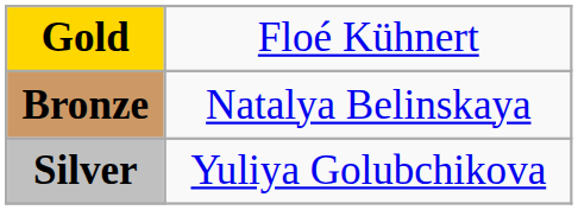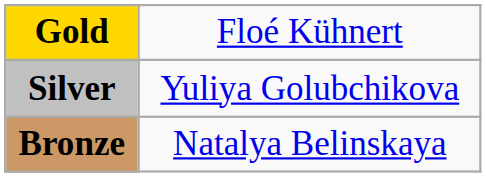rows swapped: Silver <-> Bronze
